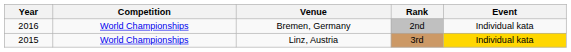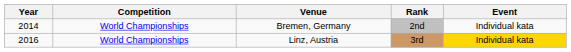Bremen, Germany | Year: 2016 -> 2014
Linz, Austria | Year: 2015 -> 2016
